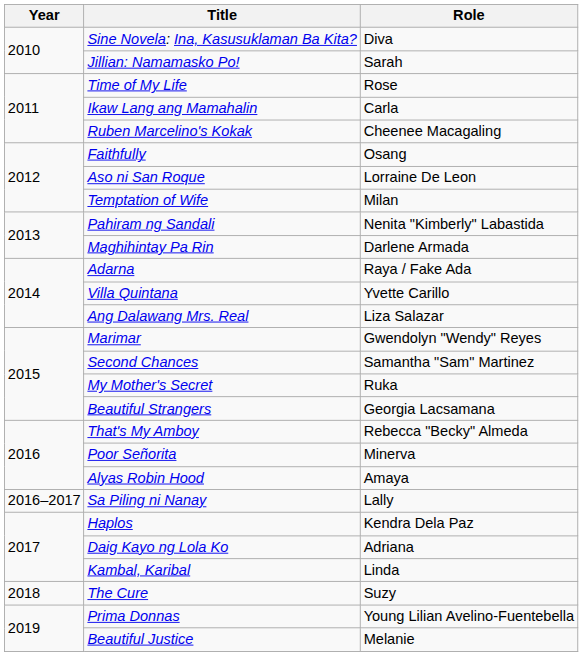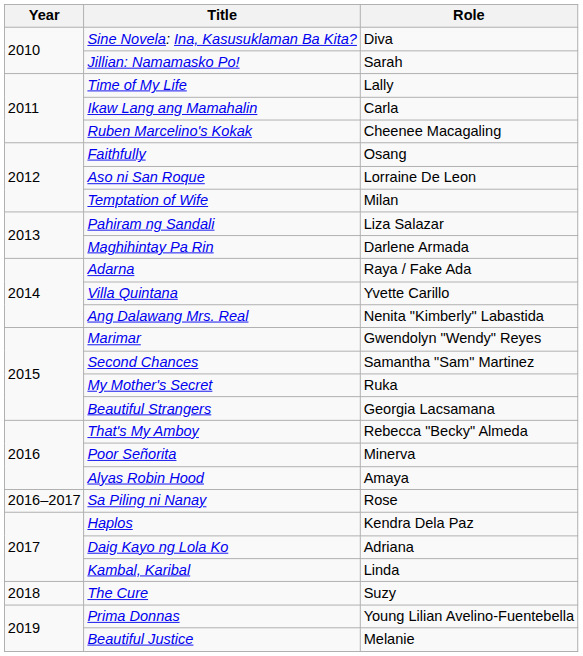Time of My Life | Role: Rose -> Lally
Pahiram ng Sandali | Role: Nenita "Kimberly" Labastida -> Liza Salazar
Ang Dalawang Mrs. Real | Role: Liza Salazar -> Nenita "Kimberly" Labastida
Sa Piling ni Nanay | Role: Lally -> Rose
